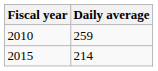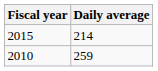rows swapped: 2010 <-> 2015
